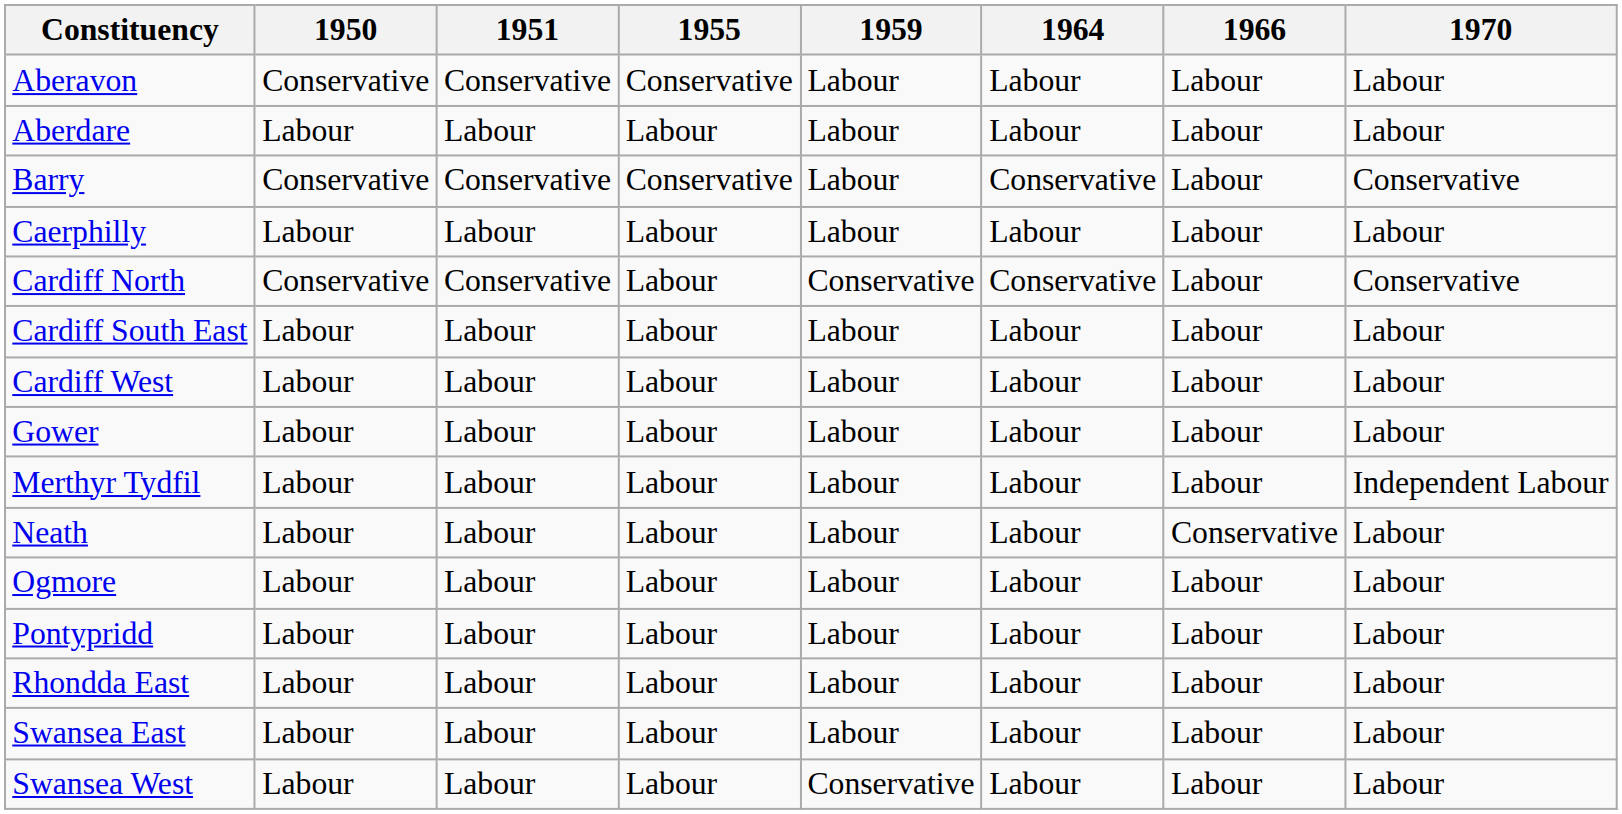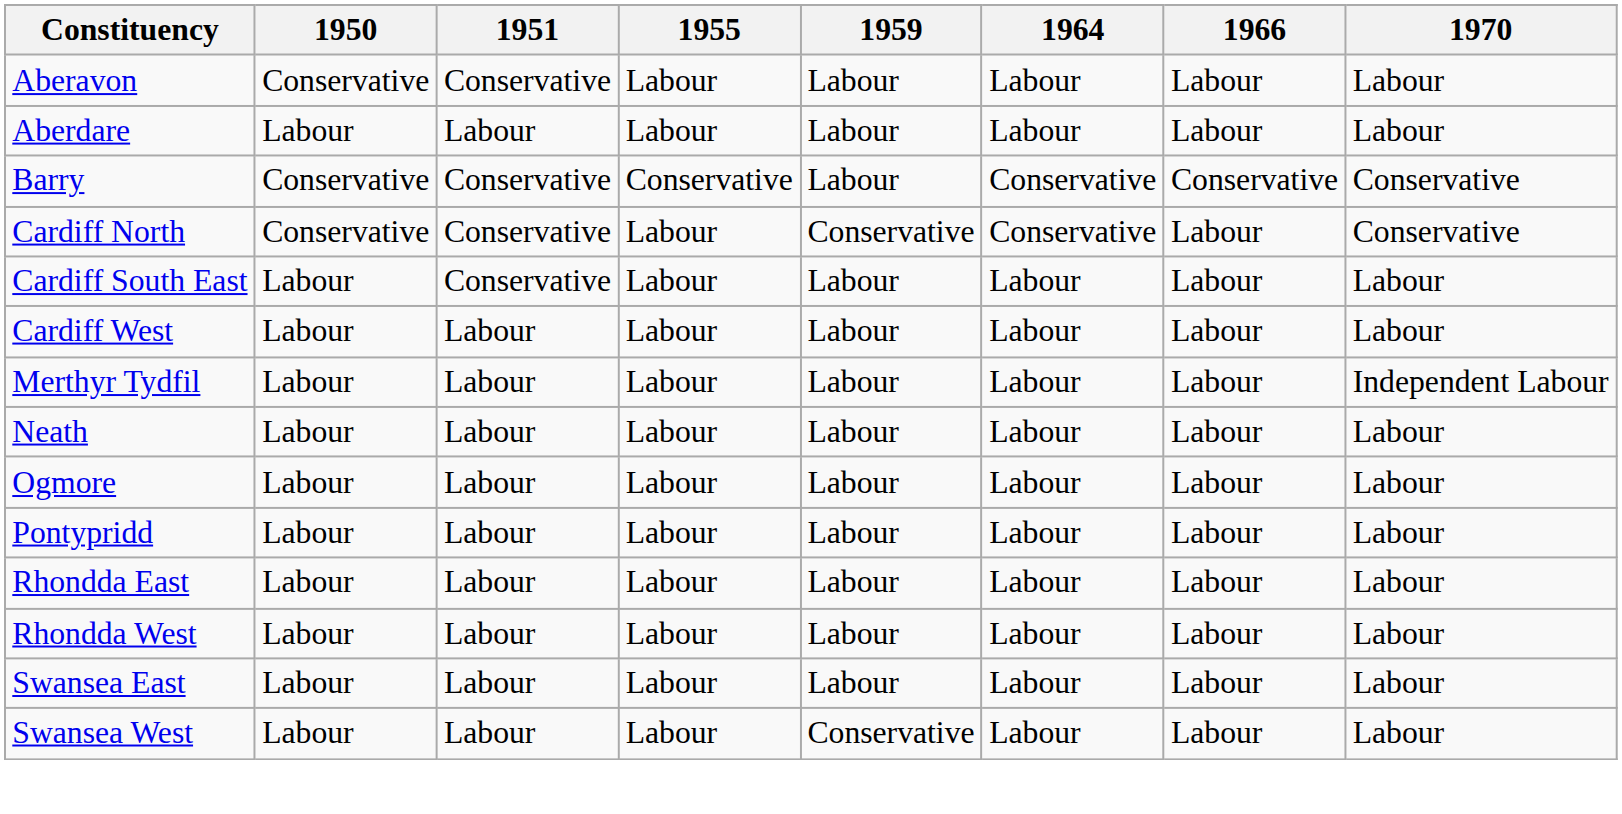Aberavon | 1955: Conservative -> Labour
Barry | 1966: Labour -> Conservative
- row: Caerphilly | Labour | Labour | Labour | Labour | Labour | Labour | Labour
Cardiff South East | 1951: Labour -> Conservative
- row: Gower | Labour | Labour | Labour | Labour | Labour | Labour | Labour
Neath | 1966: Conservative -> Labour
+ row: Rhondda West | Labour | Labour | Labour | Labour | Labour | Labour | Labour
